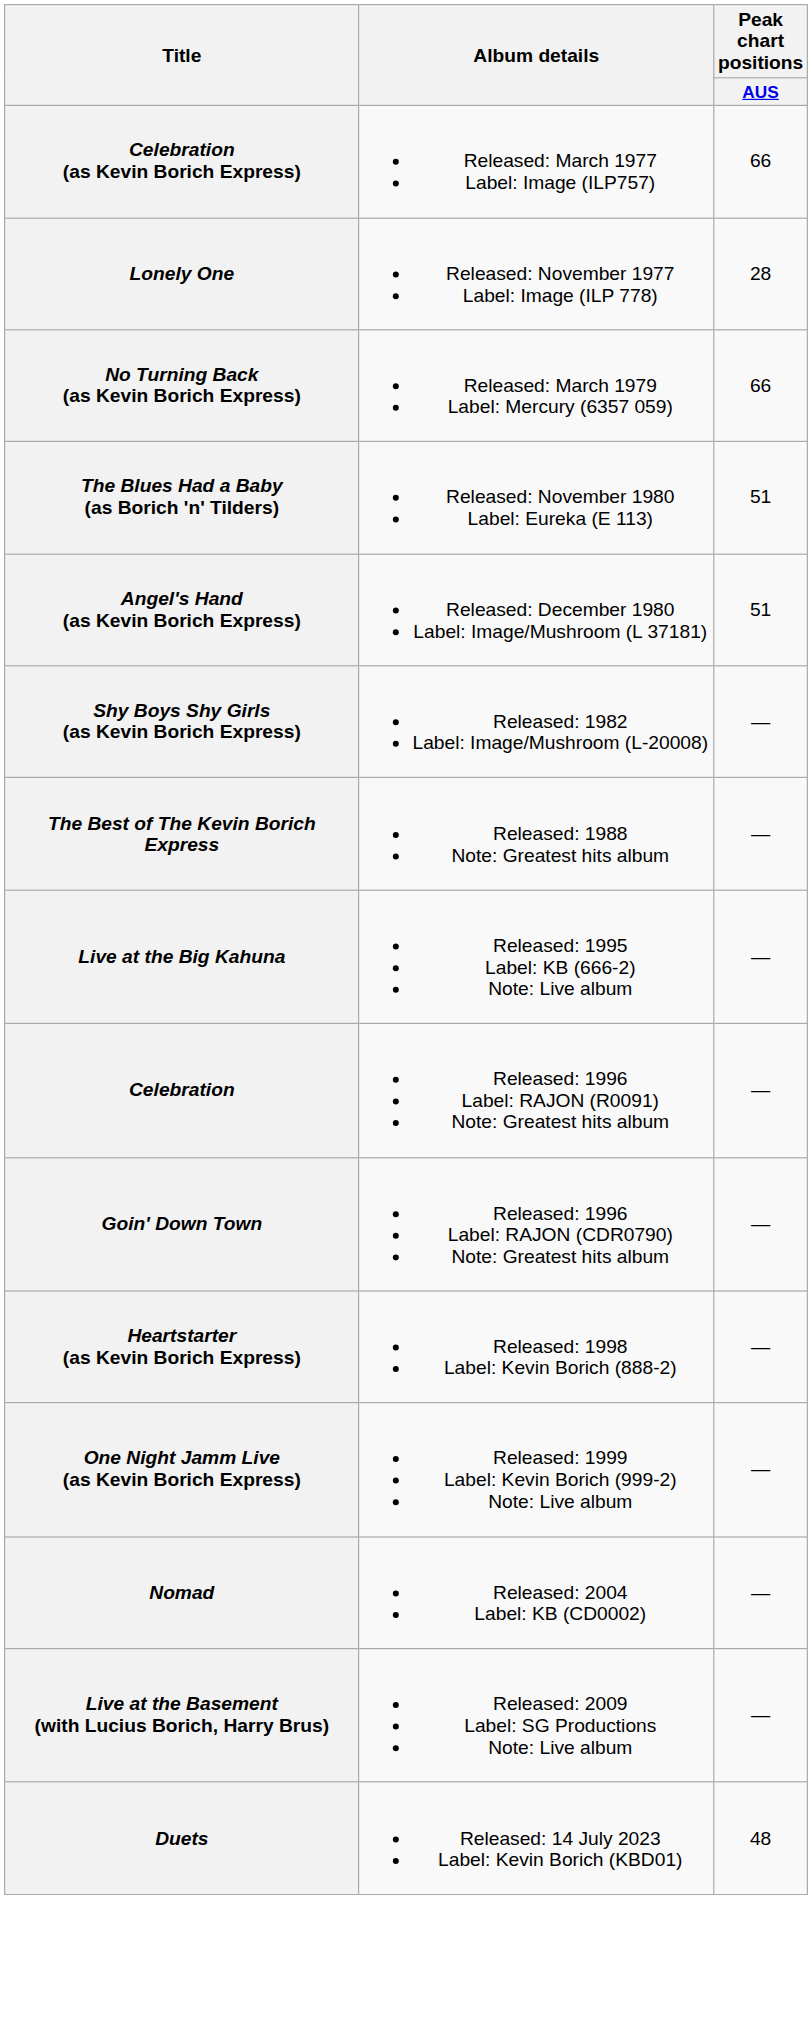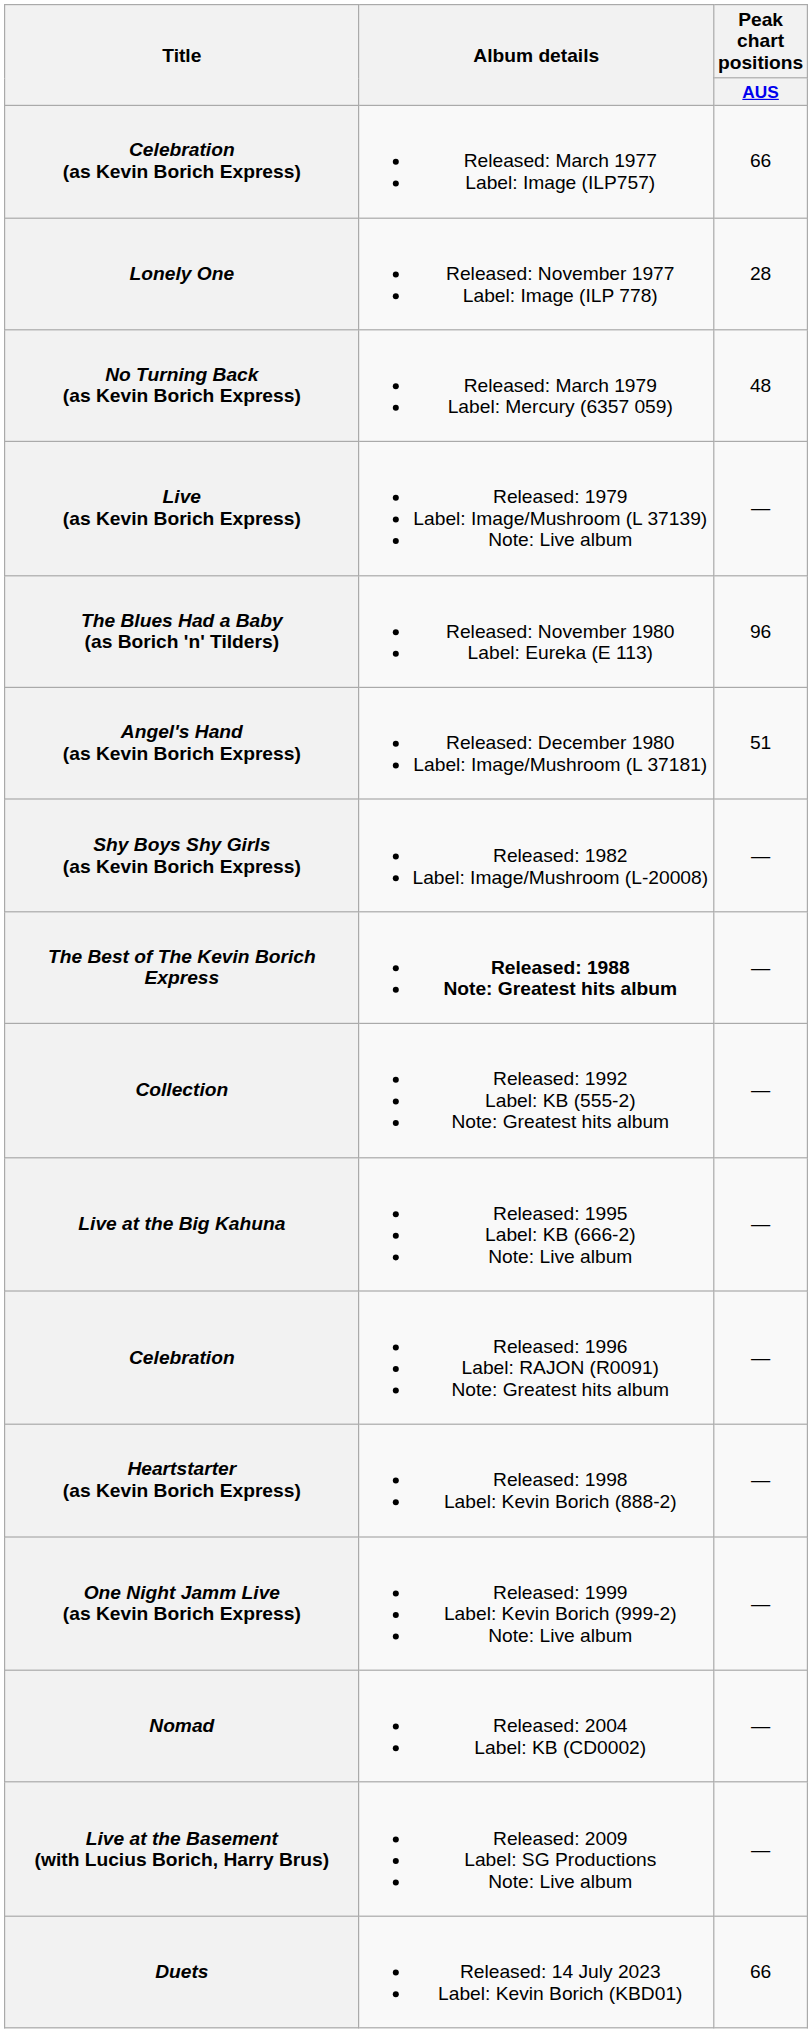No Turning Back (as Kevin Borich Express) | Peak chart positions / AUS: 66 -> 48
+ row: Live (as Kevin Borich Express) | Released: 1979 Label: Image/Mushroom (L 37139) Note: Live album | —
The Blues Had a Baby (as Borich 'n' Tilders) | Peak chart positions / AUS: 51 -> 96
The Best of The Kevin Borich Express | Album details: normal -> bold
+ row: Collection | Released: 1992 Label: KB (555-2) Note: Greatest hits album | —
- row: Goin' Down Town | Released: 1996 Label: RAJON (CDR0790) Note: Greatest hits album | —
Duets | Peak chart positions / AUS: 48 -> 66
